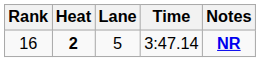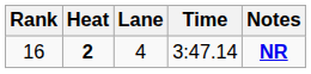16 | Lane: 5 -> 4
